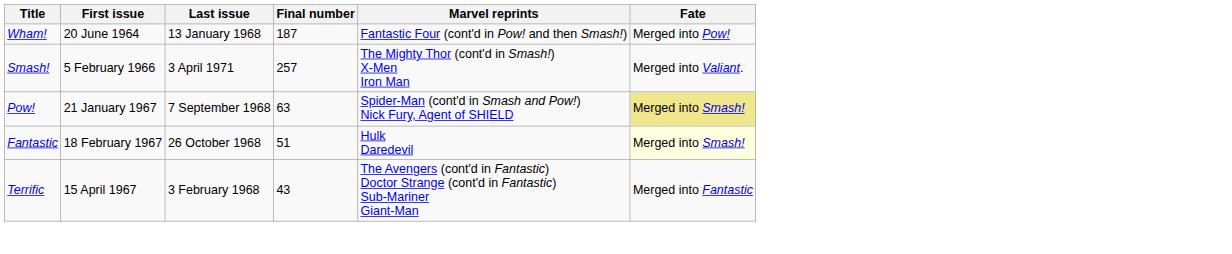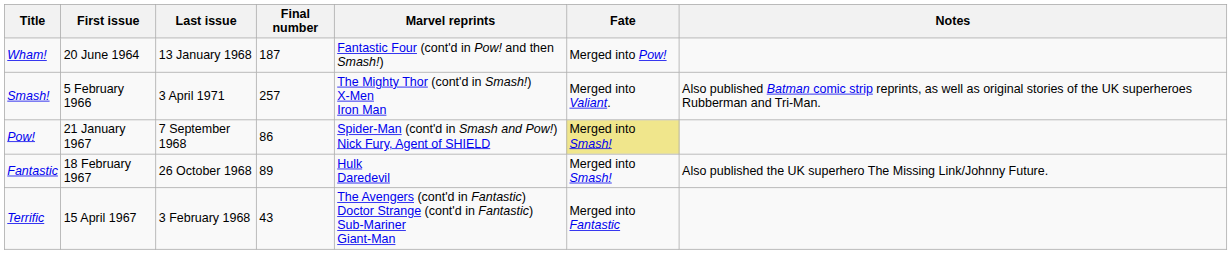+ column: Notes | Also published Batman comic strip reprints, as well as original stories of the UK superheroes Rubberman and Tri-Man. | Also published the UK superhero The Missing Link/Johnny Future.
Pow! | Final number: 63 -> 86
Fantastic | Final number: 51 -> 89
Fantastic | Fate: lightyellow background -> no background
